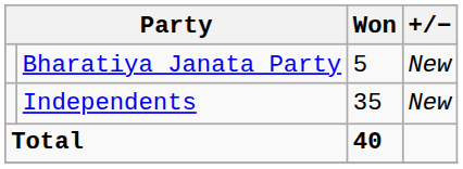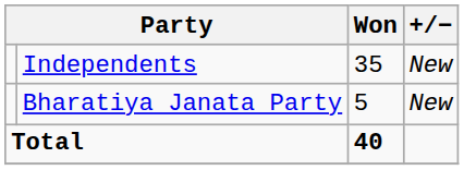rows swapped: Bharatiya Janata Party <-> Independents
